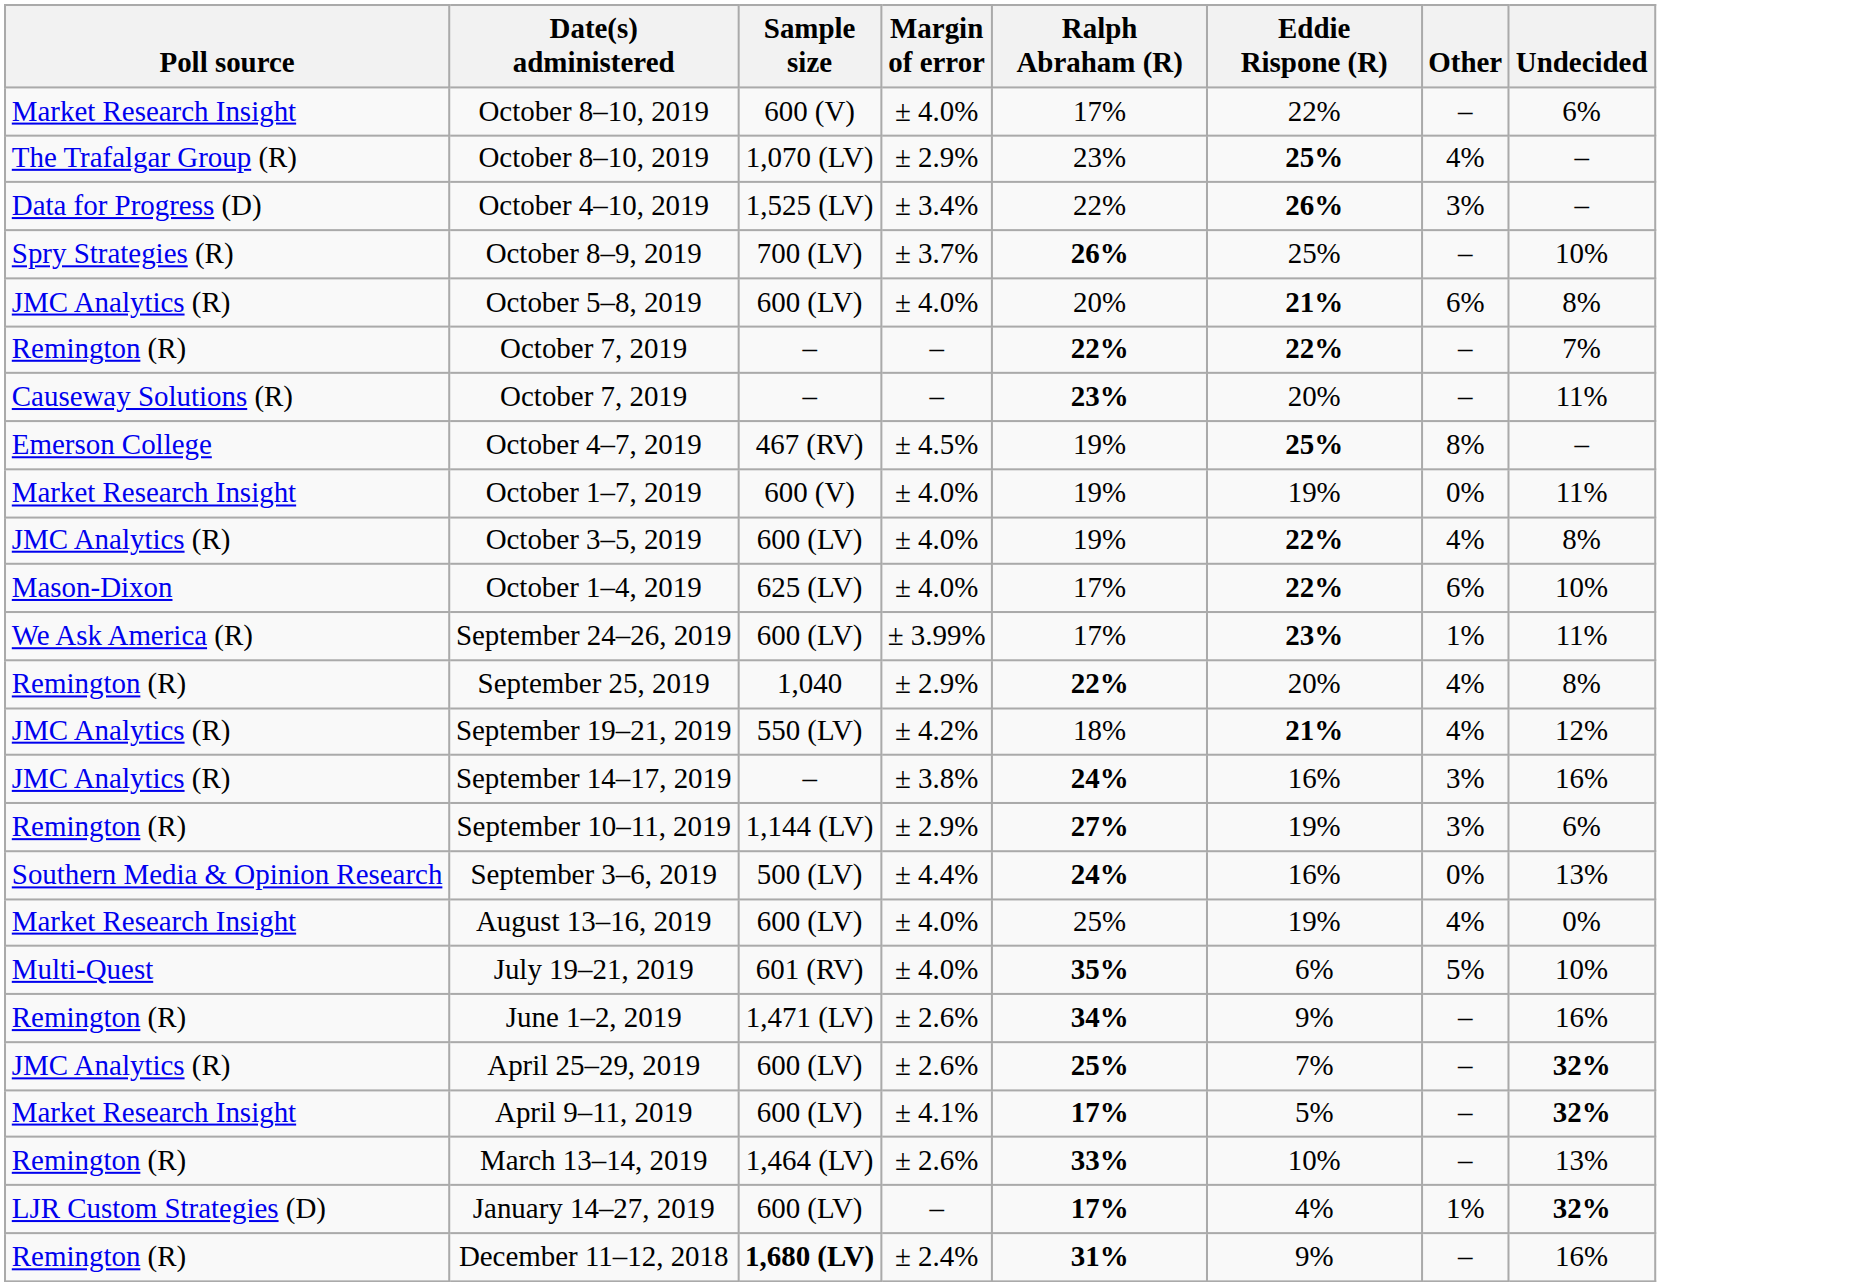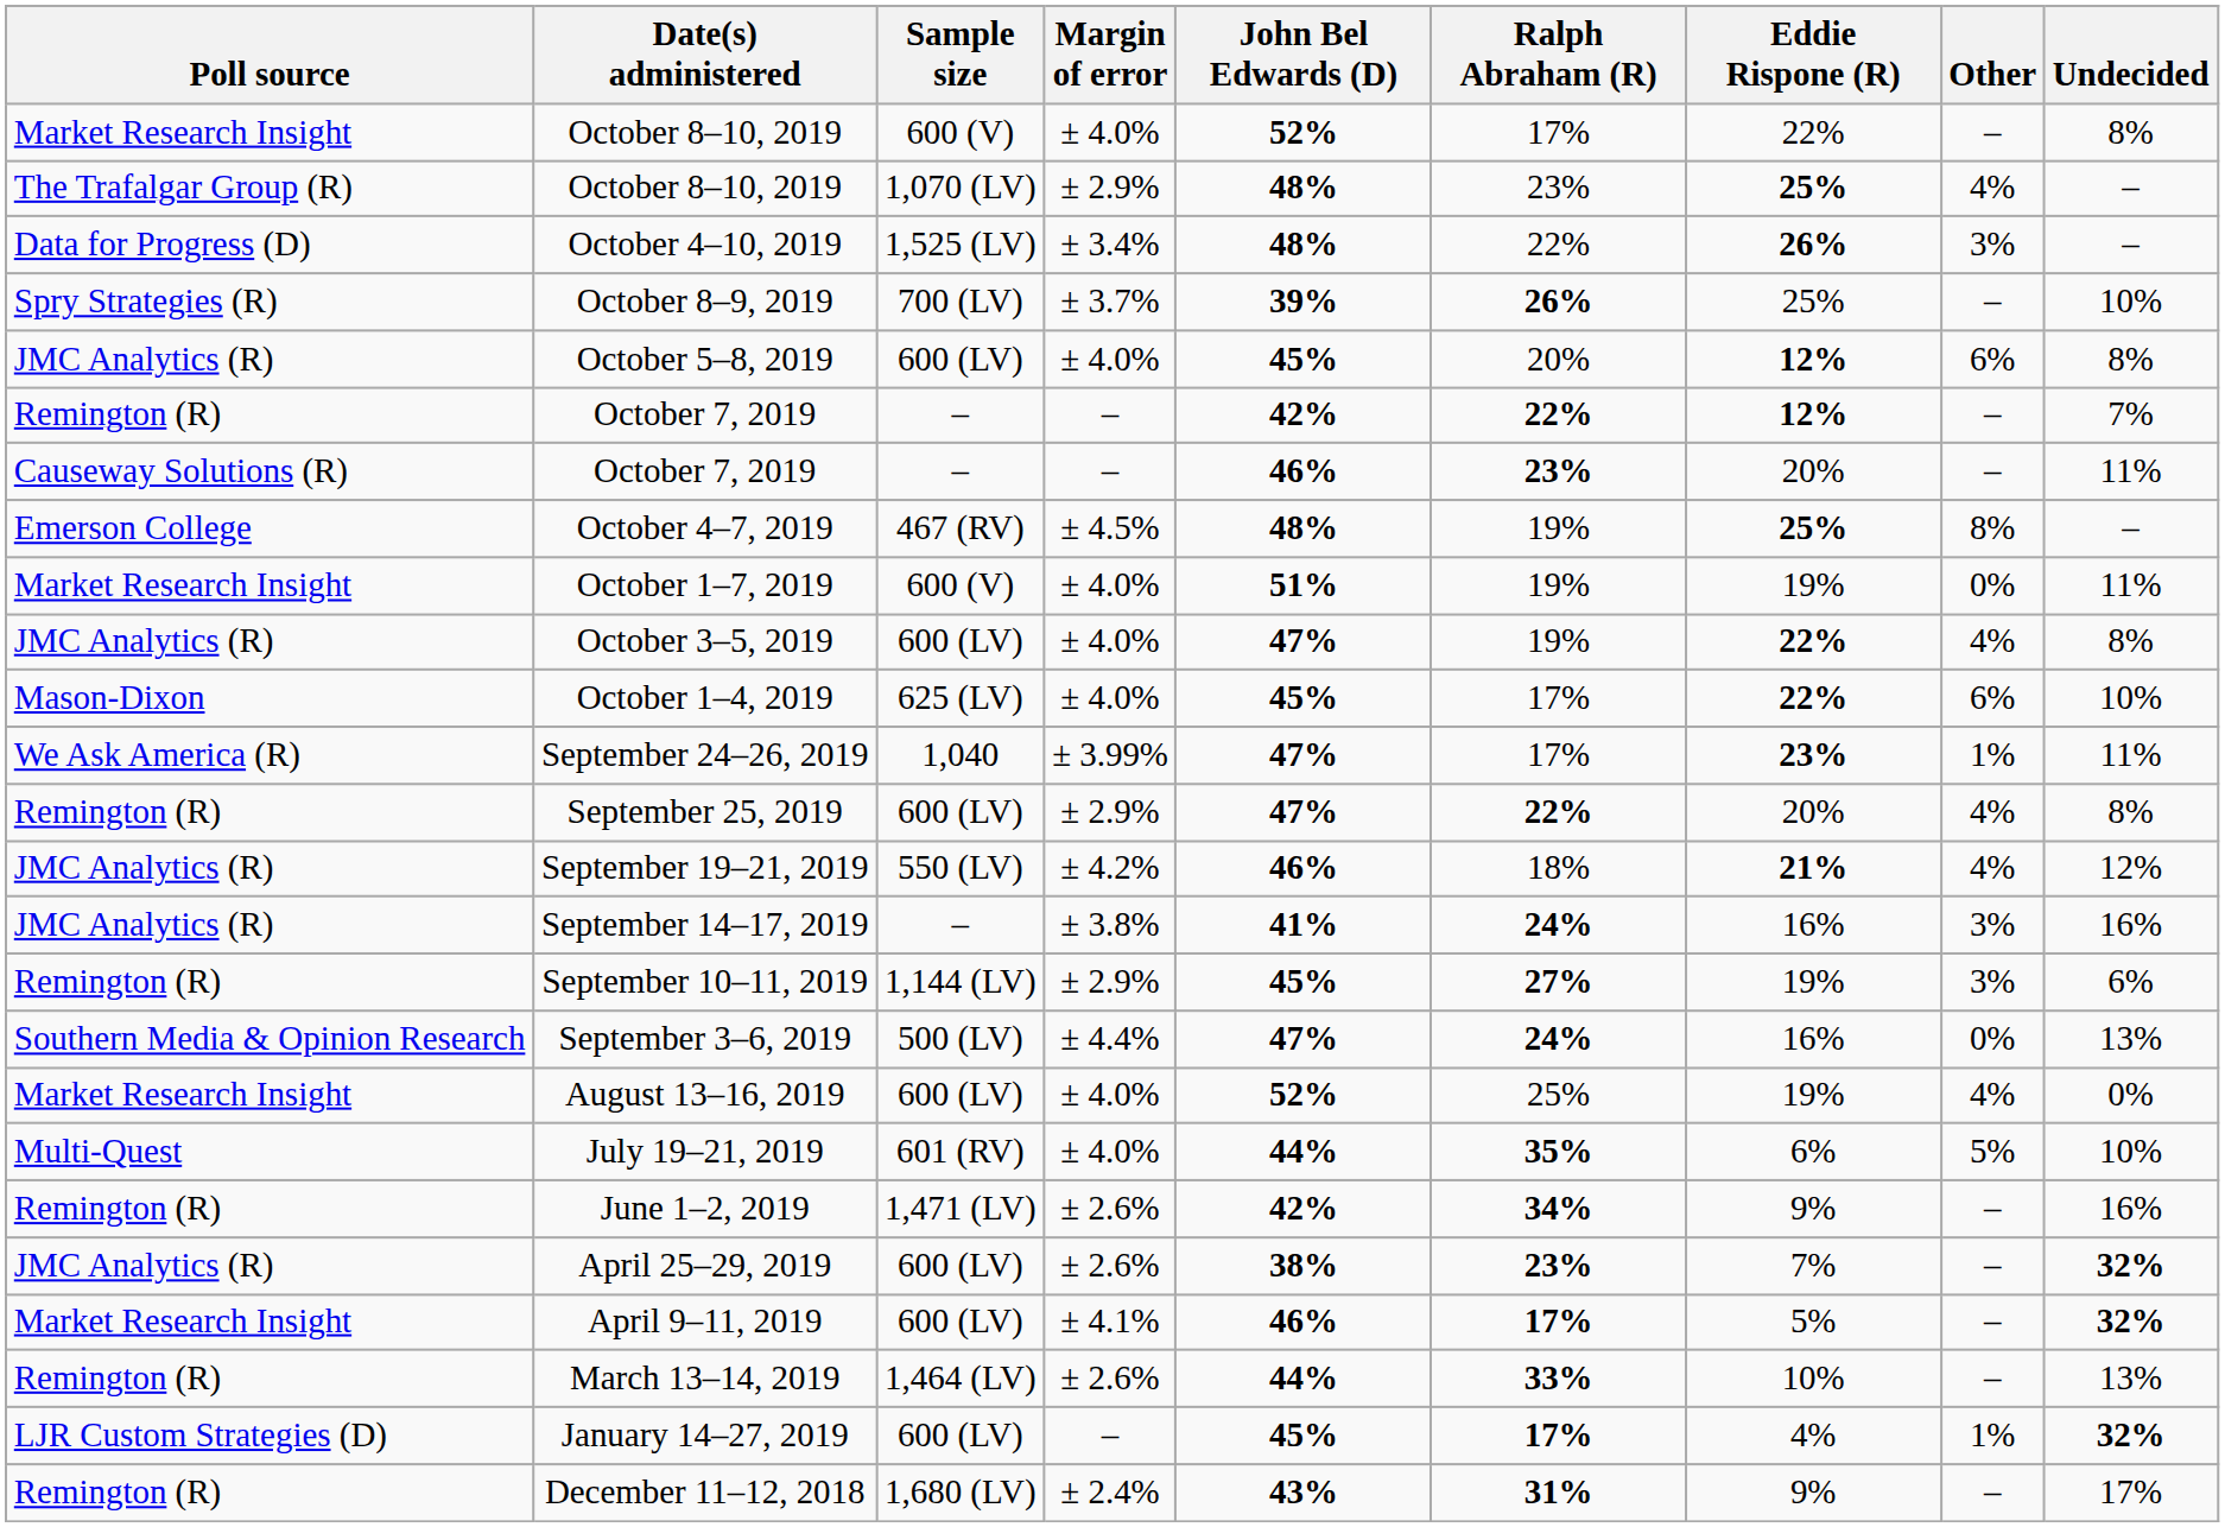+ column: John Bel Edwards (D) | 52% | 48% | 48% | 39% | 45% | 42% | 46% | 48% | 51% | 47% | 45% | 47% | 47% | 46% | 41% | 45% | 47% | 52% | 44% | 42% | 38% | 46% | 44% | 45% | 43%
Market Research Insight / October 8–10, 2019 | Undecided: 6% -> 8%
October 5–8, 2019 | Eddie Rispone (R): 21% -> 12%
Remington (R) / October 7, 2019 | Eddie Rispone (R): 22% -> 12%
September 24–26, 2019 | Sample size: 600 (LV) -> 1,040
September 25, 2019 | Sample size: 1,040 -> 600 (LV)
April 25–29, 2019 | Ralph Abraham (R): 25% -> 23%
December 11–12, 2018 | Sample size: bold -> normal
December 11–12, 2018 | Undecided: 16% -> 17%
